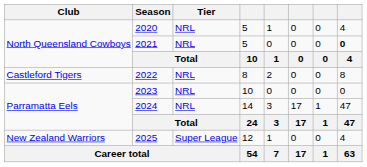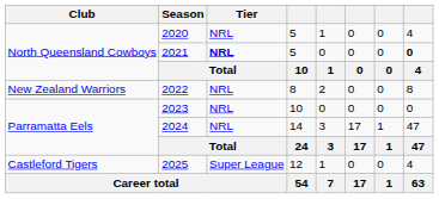2021 | Tier: normal -> bold
2022 | Club: Castleford Tigers -> New Zealand Warriors
2025 | Club: New Zealand Warriors -> Castleford Tigers
